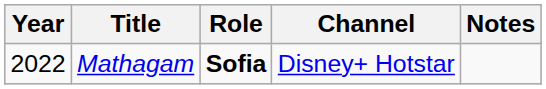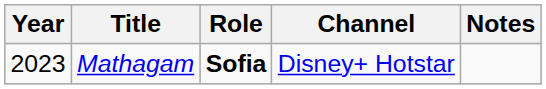Mathagam | Year: 2022 -> 2023
